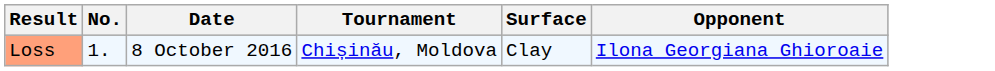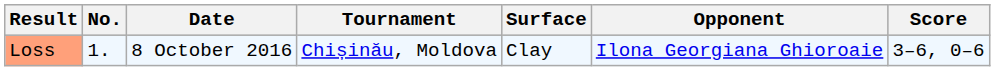+ column: Score | 3–6, 0–6
